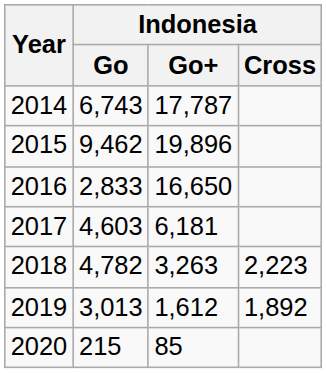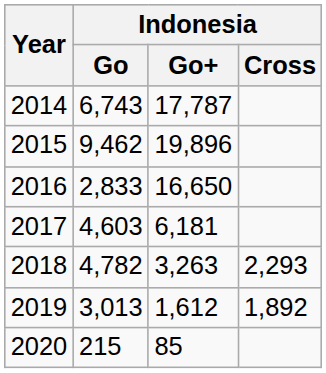2018 | Indonesia / Cross: 2,223 -> 2,293
